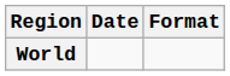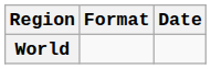columns swapped: Date <-> Format
